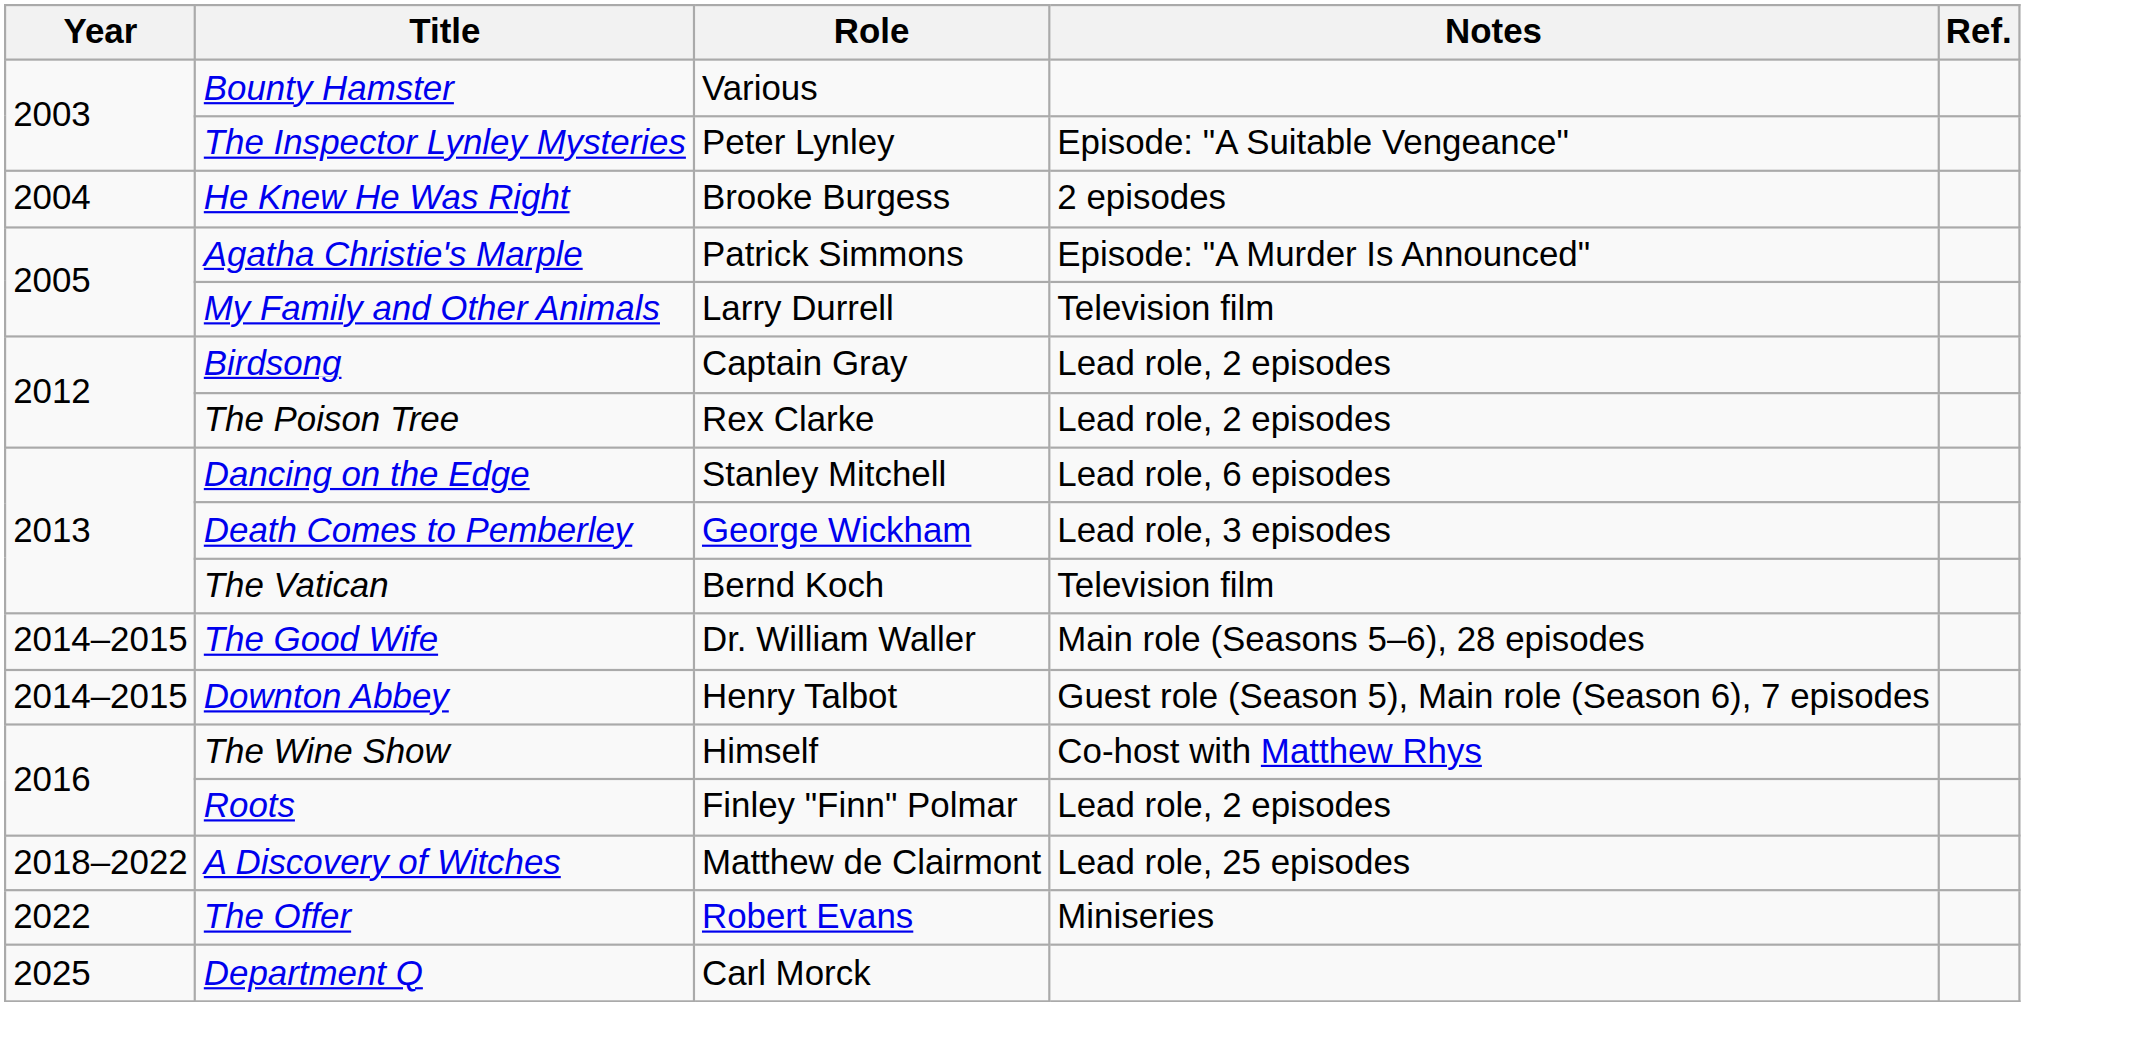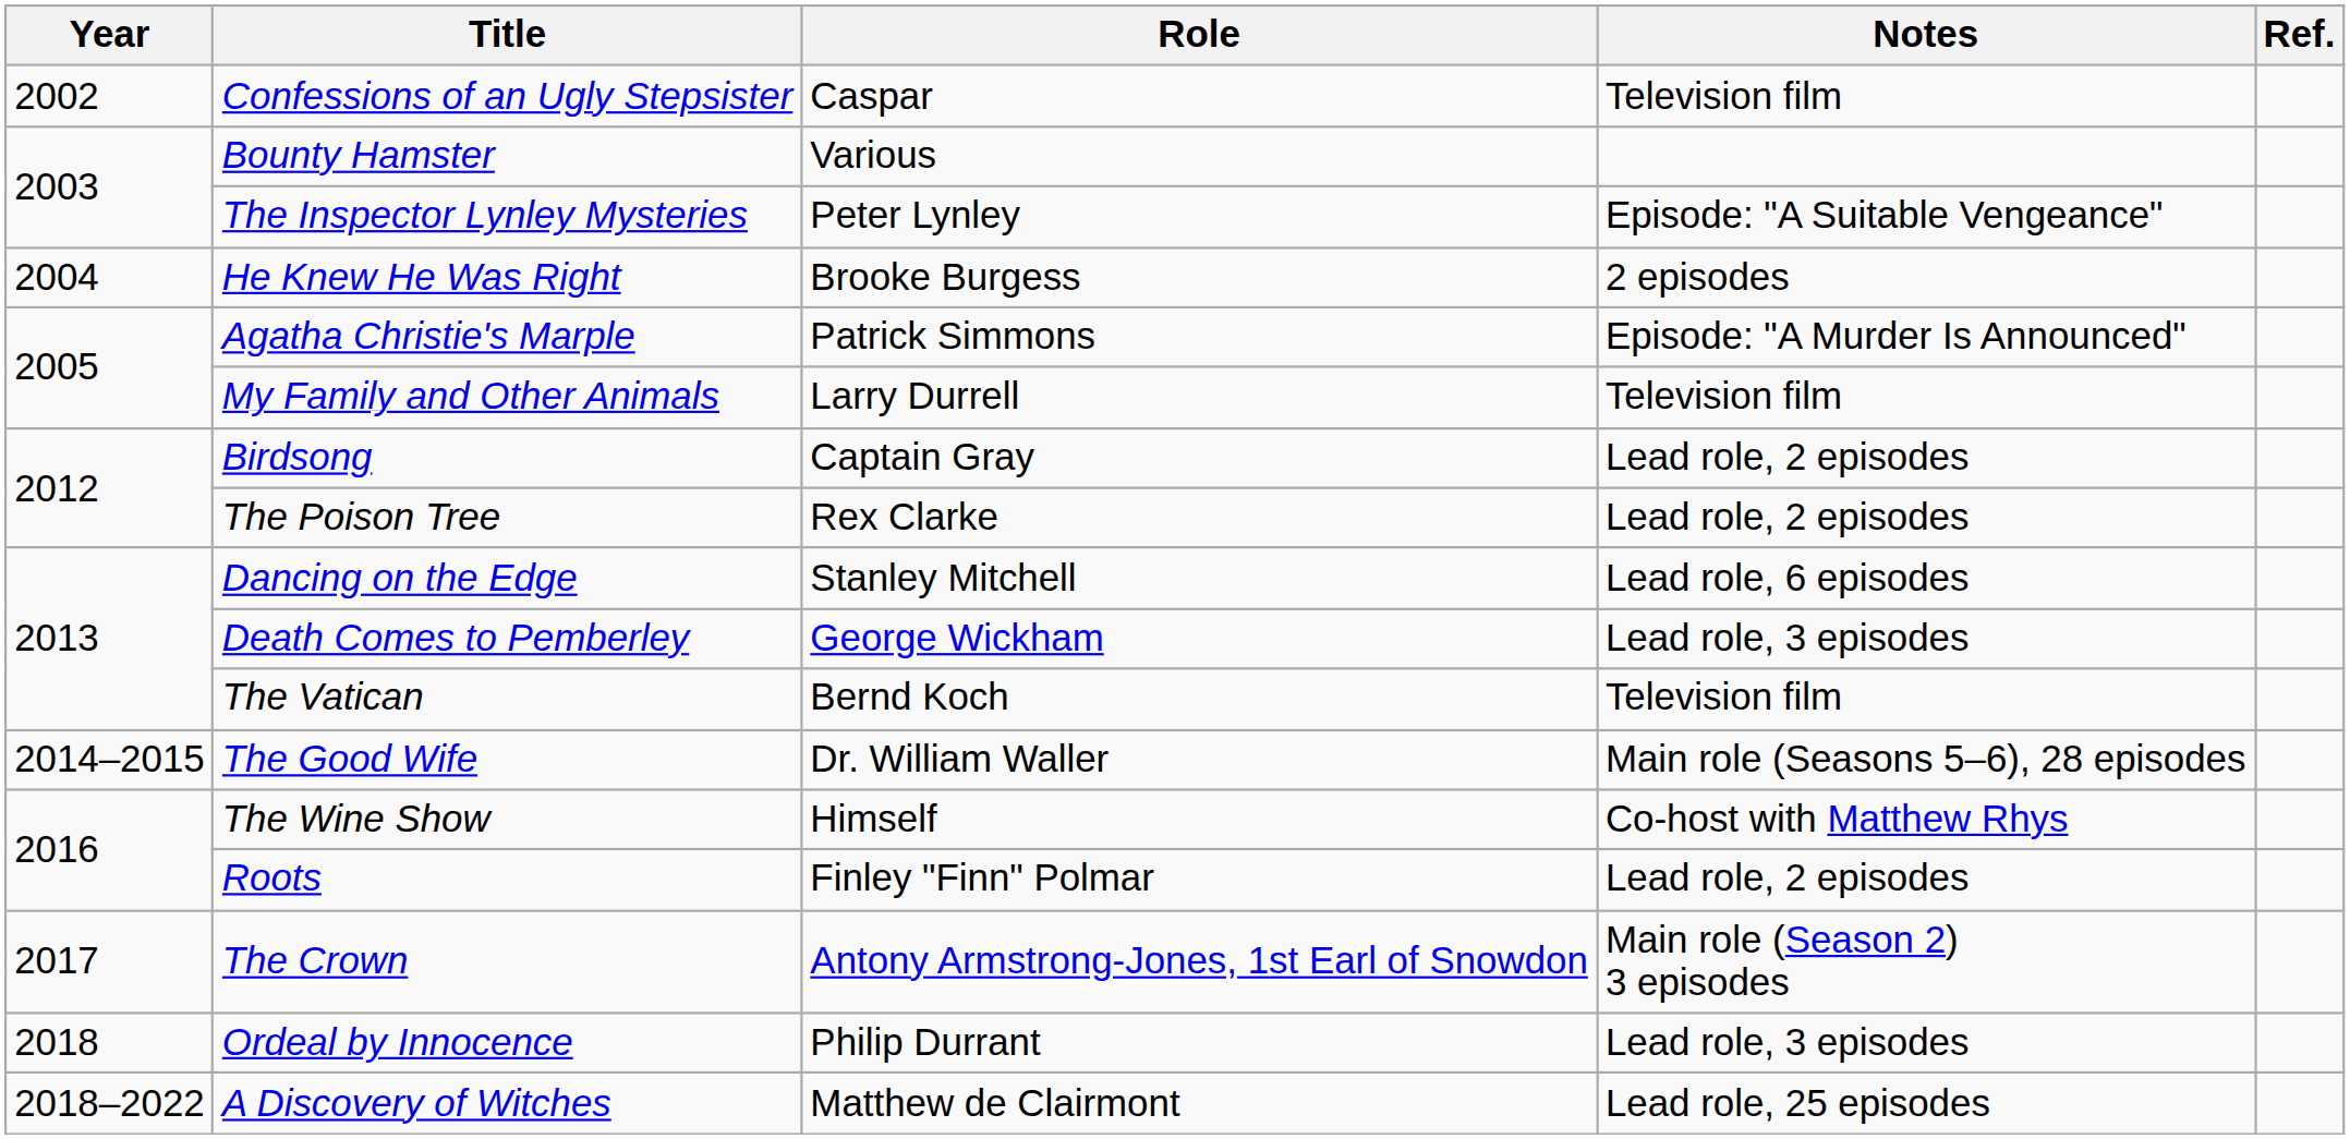+ row: 2002 | Confessions of an Ugly Stepsister | Caspar | Television film
- row: 2014–2015 | Downton Abbey | Henry Talbot | Guest role (Season 5), Main role (Season 6), 7 episodes
+ row: 2017 | The Crown | Antony Armstrong-Jones, 1st Earl of Snowdon | Main role (Season 2) 3 episodes
+ row: 2018 | Ordeal by Innocence | Philip Durrant | Lead role, 3 episodes
- row: 2022 | The Offer | Robert Evans | Miniseries
- row: 2025 | Department Q | Carl Morck
